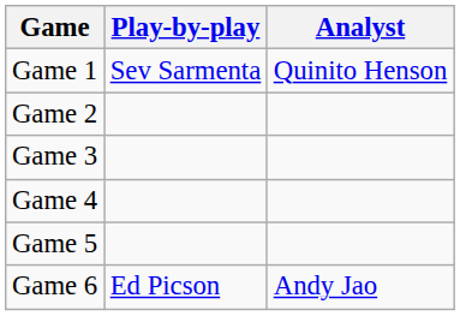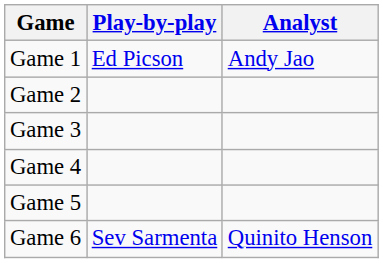Game 1 | Play-by-play: Sev Sarmenta -> Ed Picson
Game 1 | Analyst: Quinito Henson -> Andy Jao
Game 6 | Play-by-play: Ed Picson -> Sev Sarmenta
Game 6 | Analyst: Andy Jao -> Quinito Henson
